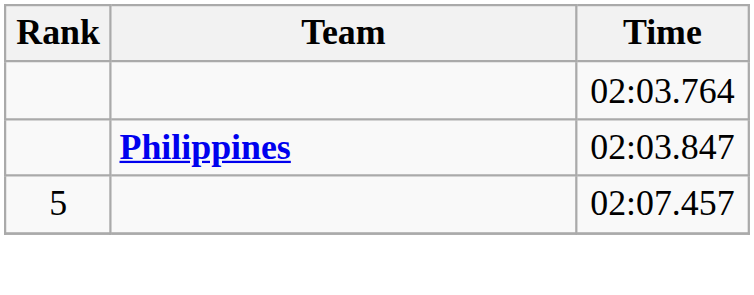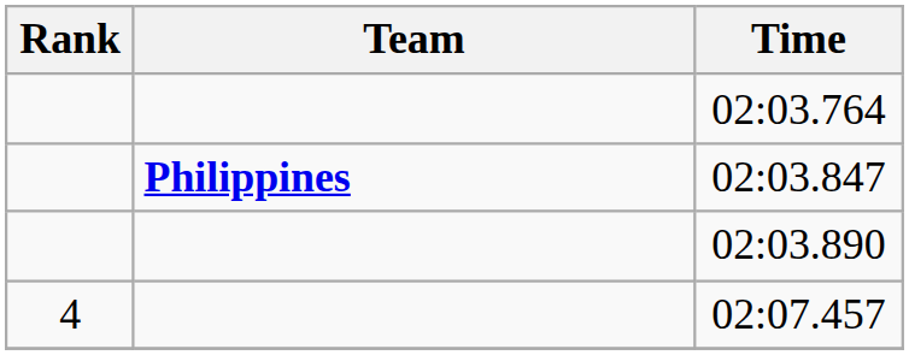+ row: 02:03.890
02:07.457 | Rank: 5 -> 4
